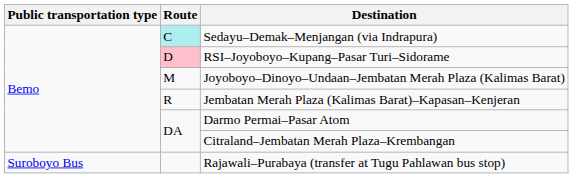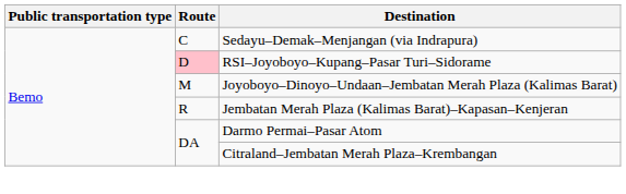Sedayu–Demak–Menjangan (via Indrapura) | Route: paleturquoise background -> no background
- row: Suroboyo Bus | Rajawali–Purabaya (transfer at Tugu Pahlawan bus stop)
